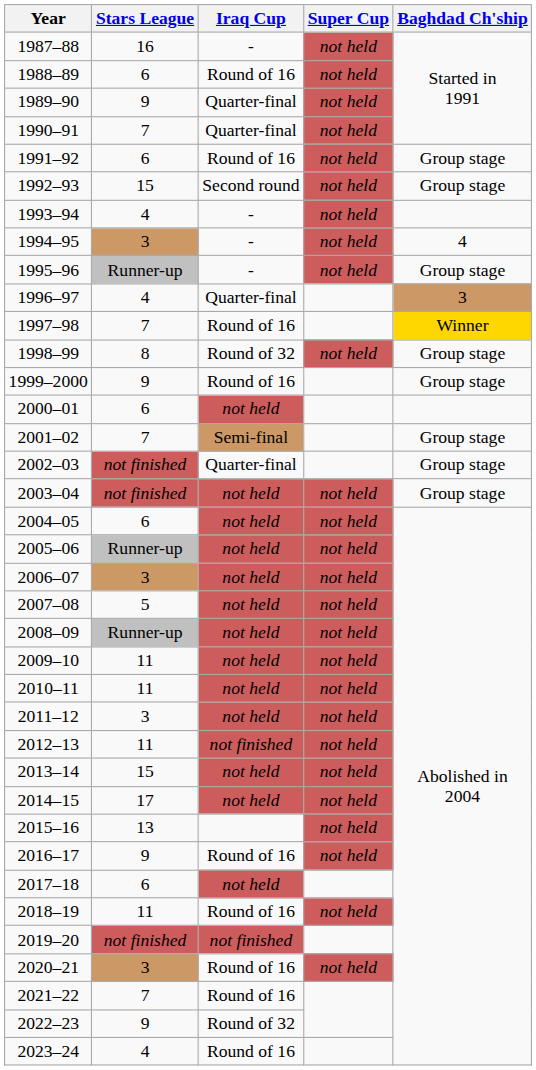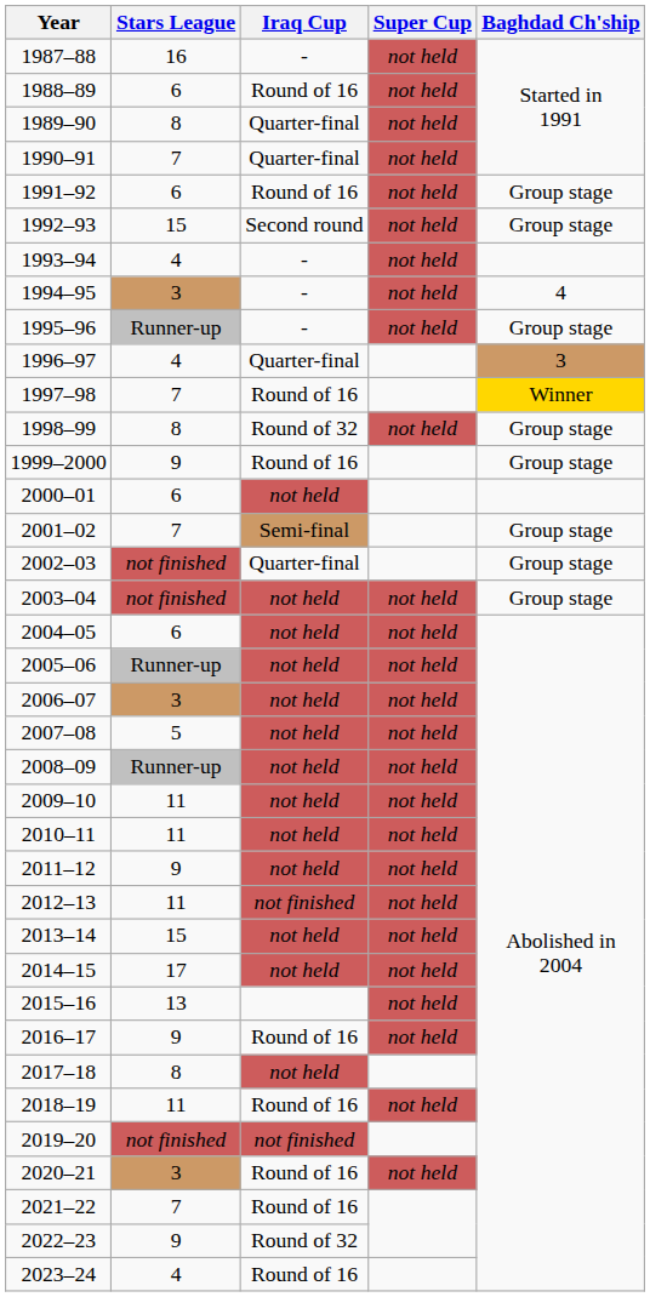1989–90 | Stars League: 9 -> 8
2011–12 | Stars League: 3 -> 9
2017–18 | Stars League: 6 -> 8
